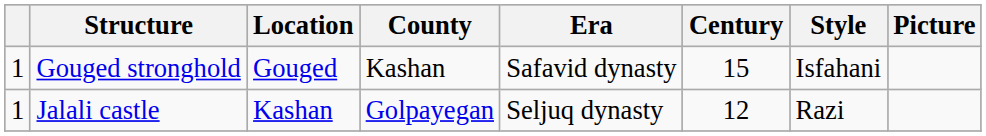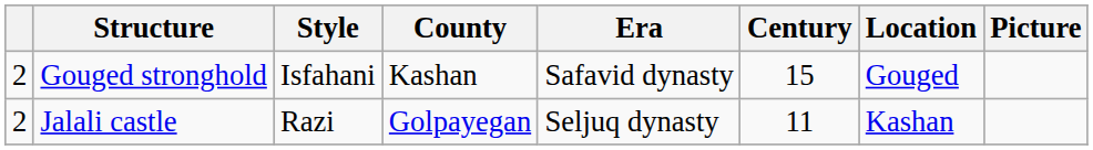columns swapped: Location <-> Style
Gouged stronghold | column 1: 1 -> 2
Jalali castle | column 1: 1 -> 2
Jalali castle | Century: 12 -> 11
